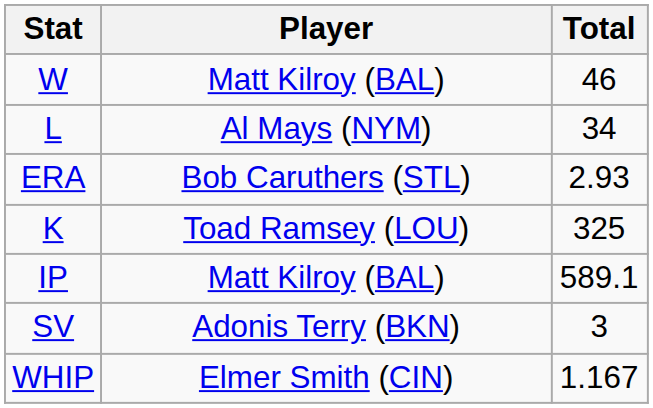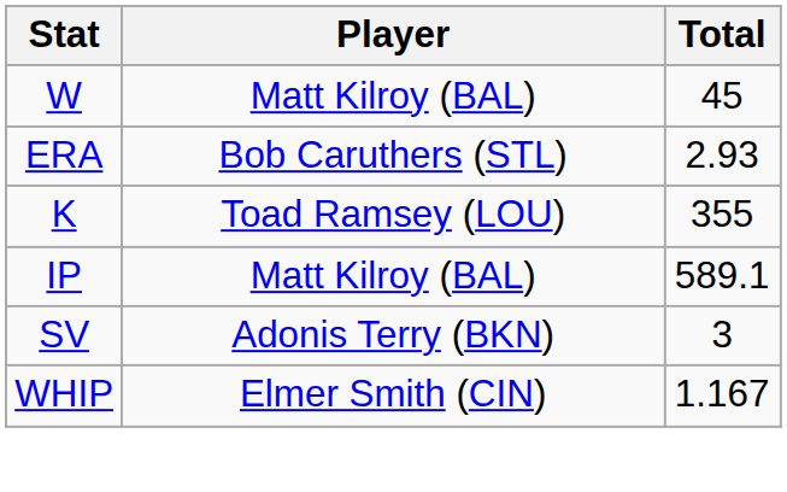W | Total: 46 -> 45
- row: L | Al Mays (NYM) | 34
K | Total: 325 -> 355
